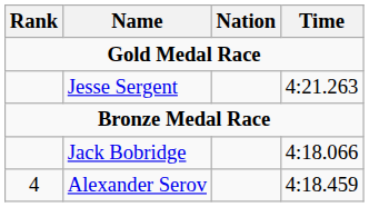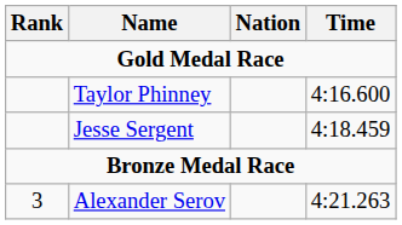+ row: Taylor Phinney | 4:16.600
Jesse Sergent | Time: 4:21.263 -> 4:18.459
- row: Jack Bobridge | 4:18.066
Alexander Serov | Rank: 4 -> 3
Alexander Serov | Time: 4:18.459 -> 4:21.263
